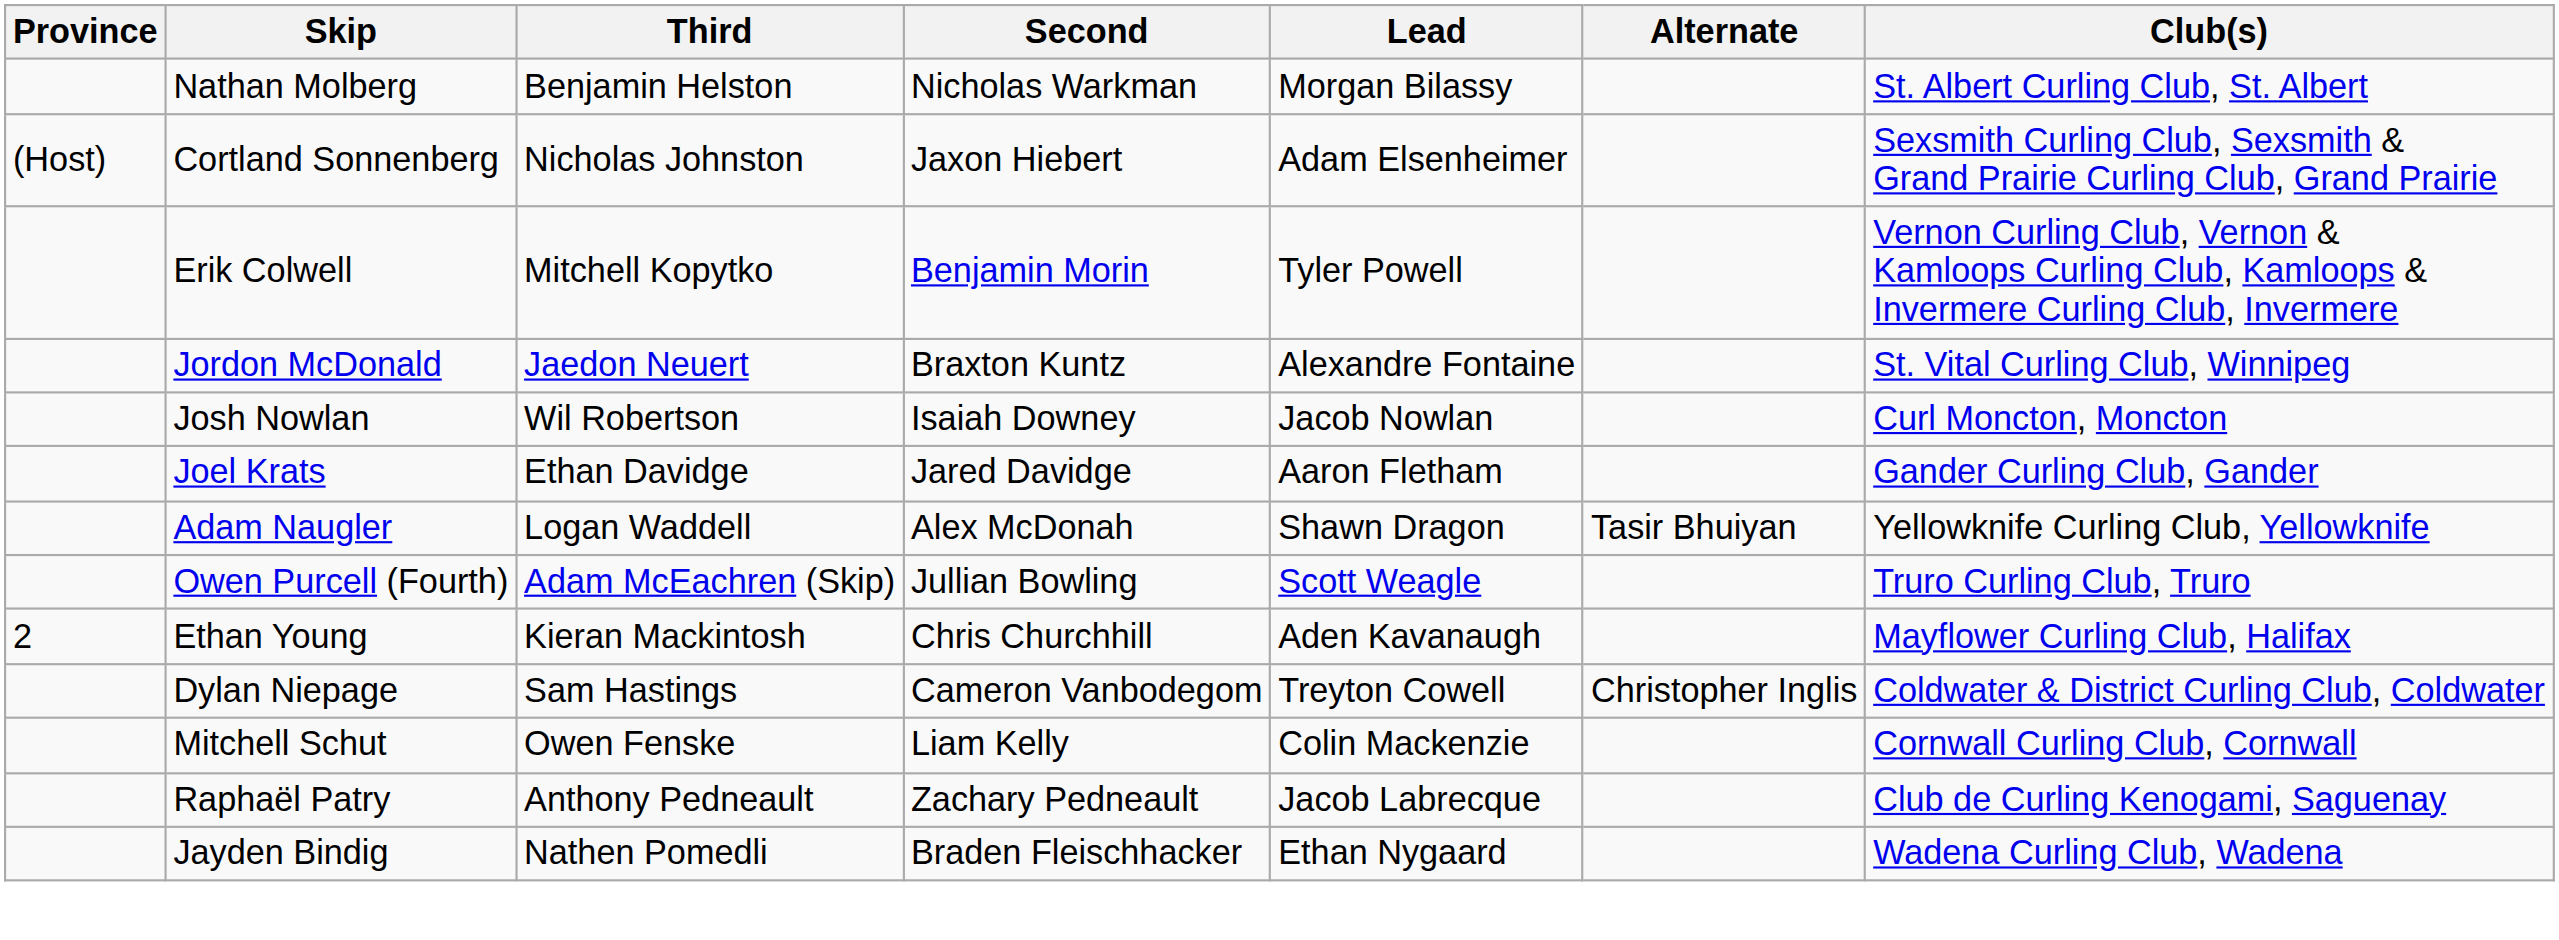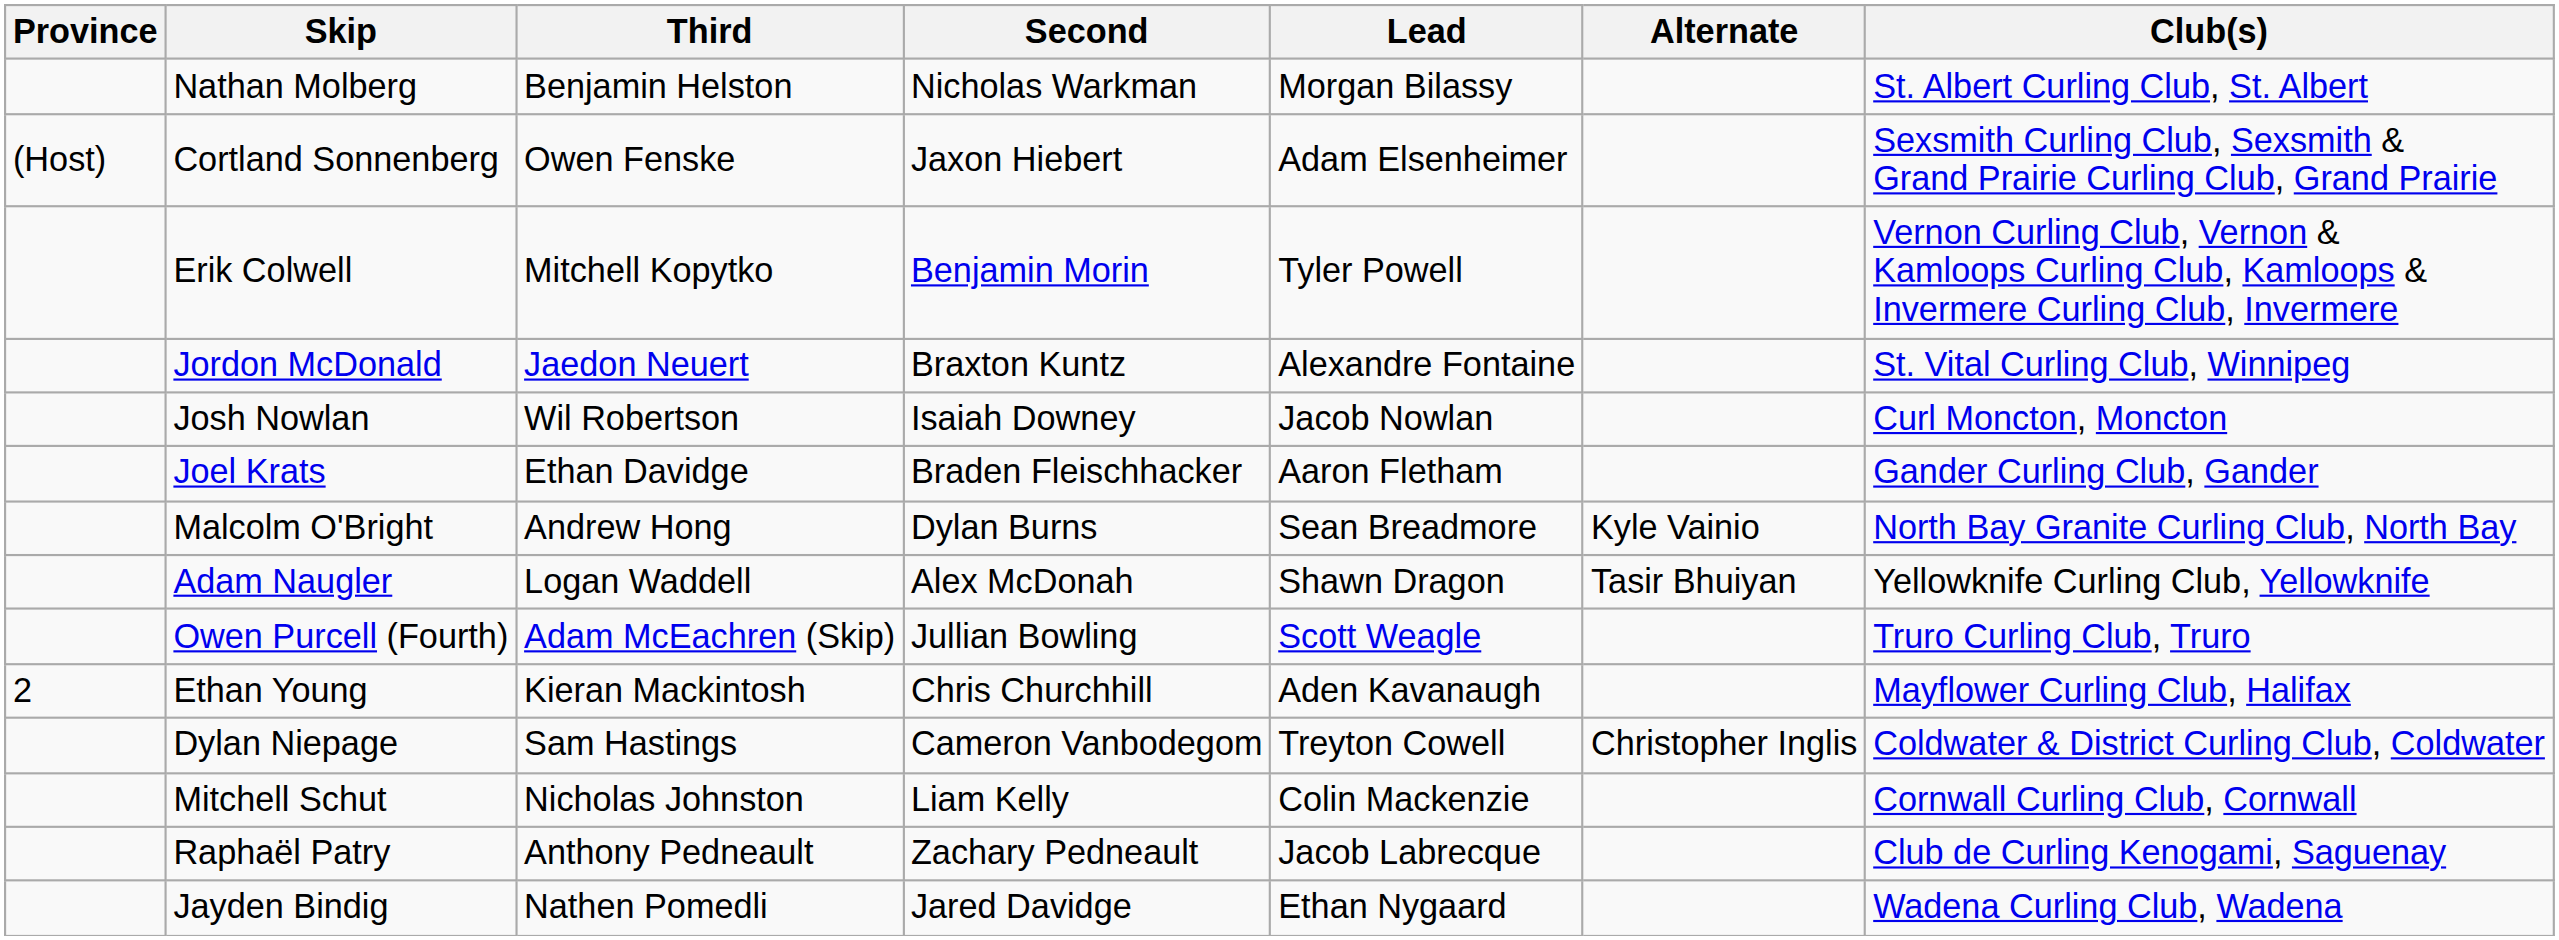Cortland Sonnenberg | Third: Nicholas Johnston -> Owen Fenske
Joel Krats | Second: Jared Davidge -> Braden Fleischhacker
+ row: Malcolm O'Bright | Andrew Hong | Dylan Burns | Sean Breadmore | Kyle Vainio | North Bay Granite Curling Club, North Bay
Mitchell Schut | Third: Owen Fenske -> Nicholas Johnston
Jayden Bindig | Second: Braden Fleischhacker -> Jared Davidge
